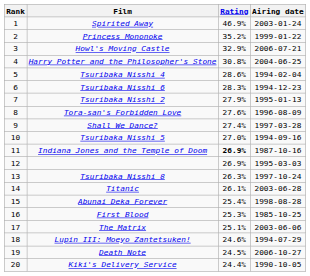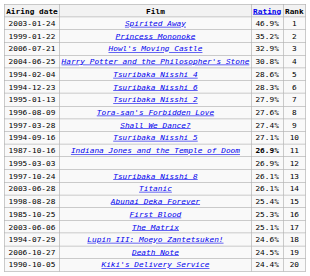columns swapped: Rank <-> Airing date
Tsuribaka Nisshi 5 | Rating: 27.0% -> 27.1%
Tsuribaka Nisshi 8 | Rating: 26.3% -> 26.1%
